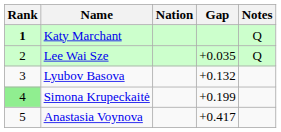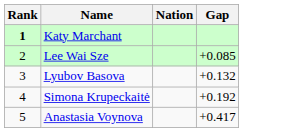- column: Notes | Q | Q
Lee Wai Sze | Gap: +0.035 -> +0.085
Simona Krupeckaitė | Rank: lightgreen background -> no background
Simona Krupeckaitė | Gap: +0.199 -> +0.192
